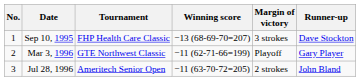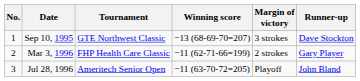Sep 10, 1995 | Tournament: FHP Health Care Classic -> GTE Northwest Classic
Mar 3, 1996 | Tournament: GTE Northwest Classic -> FHP Health Care Classic
Mar 3, 1996 | Margin of victory: Playoff -> 2 strokes
Jul 28, 1996 | Margin of victory: 2 strokes -> Playoff
